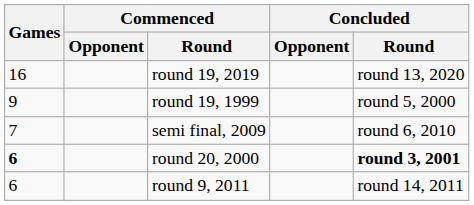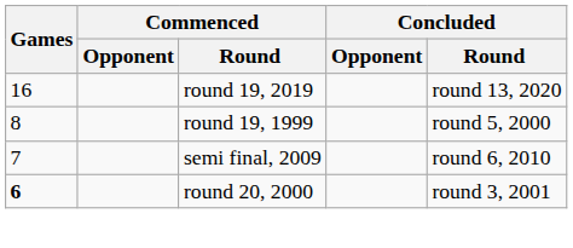round 19, 1999 | Games: 9 -> 8
round 20, 2000 | Concluded / Round: bold -> normal
- row: 6 | round 9, 2011 | round 14, 2011
